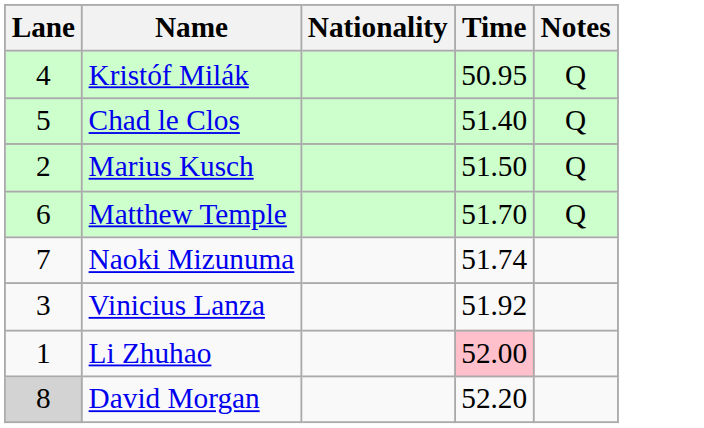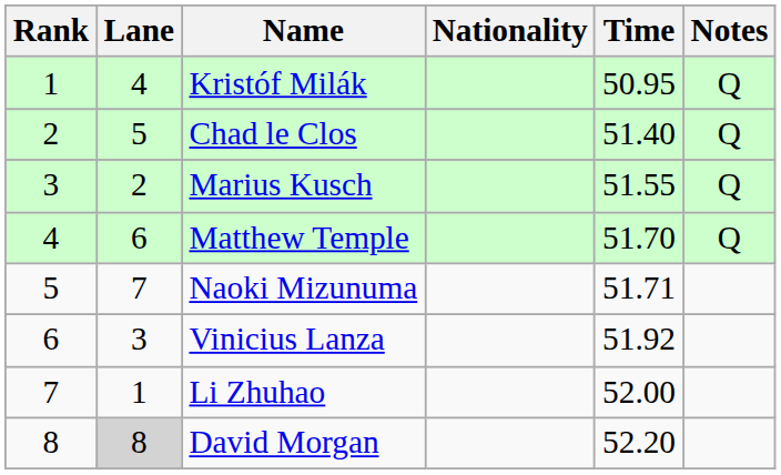+ column: Rank | 1 | 2 | 3 | 4 | 5 | 6 | 7 | 8
Marius Kusch | Time: 51.50 -> 51.55
Naoki Mizunuma | Time: 51.74 -> 51.71
Li Zhuhao | Time: pink background -> no background
